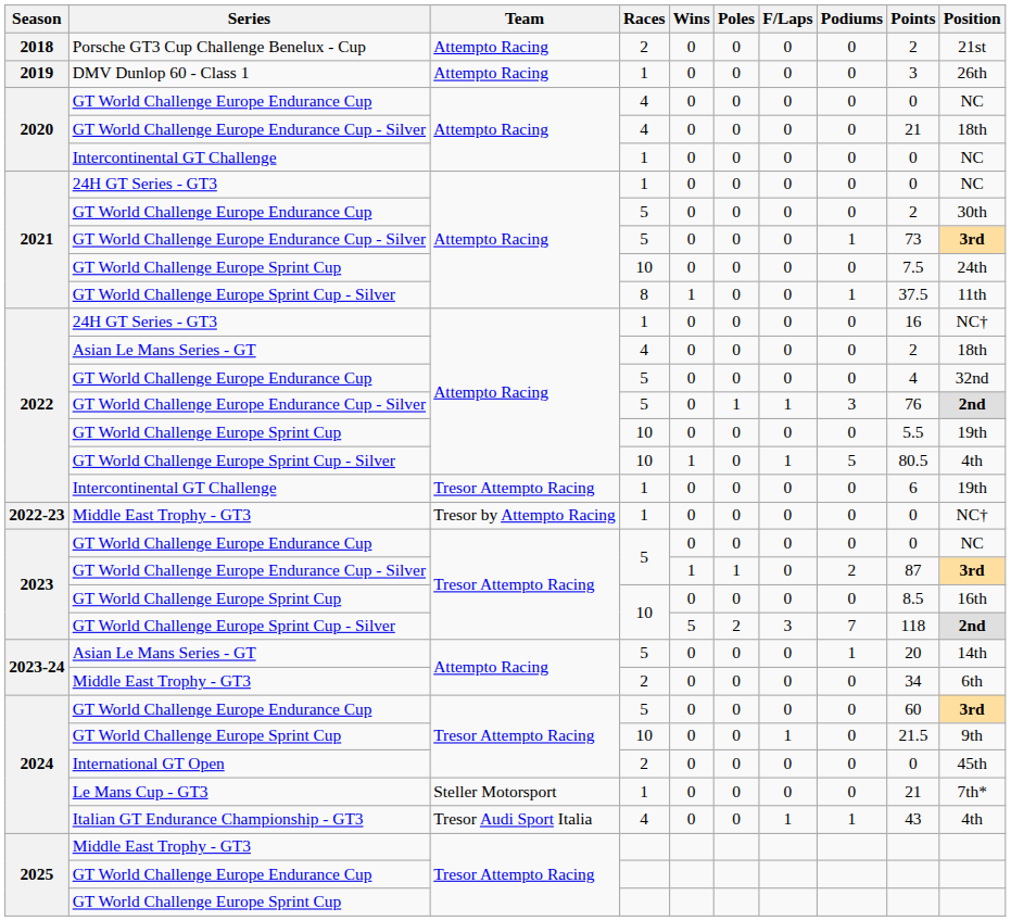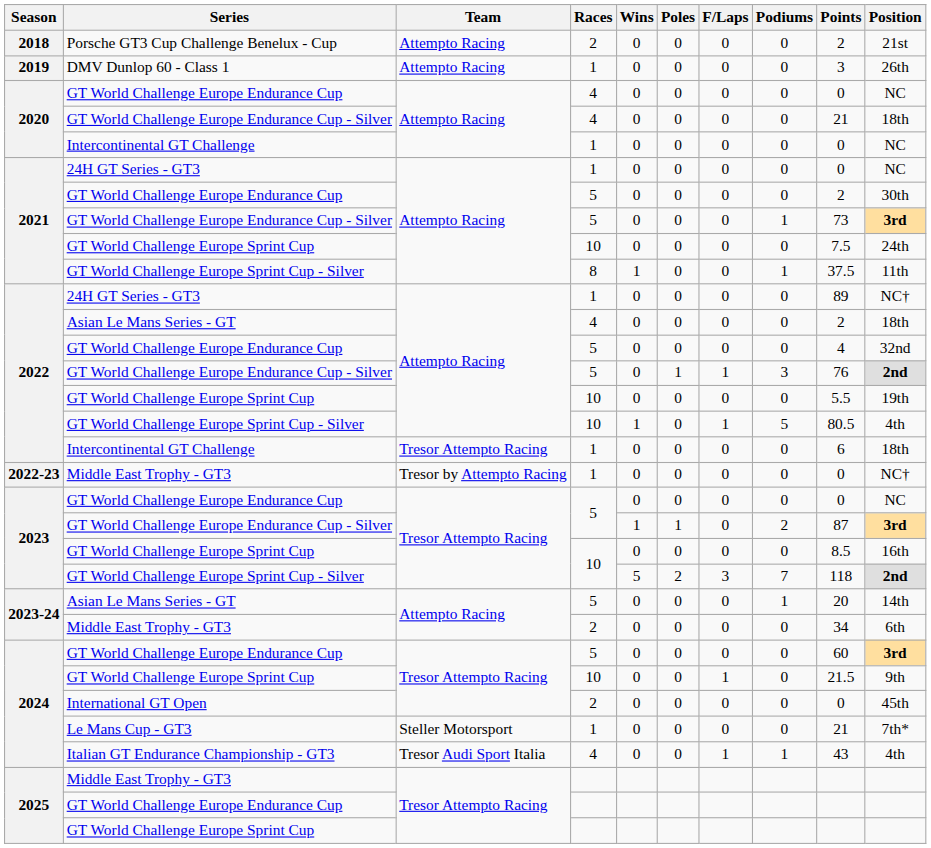2022 / 24H GT Series - GT3 | Points: 16 -> 89
2022 / Intercontinental GT Challenge | Position: 19th -> 18th
